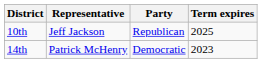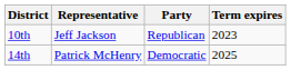10th | Term expires: 2025 -> 2023
14th | Term expires: 2023 -> 2025
